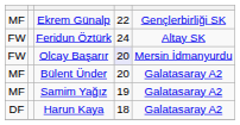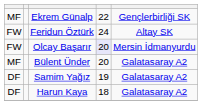Samim Yağız | column 1: MF -> DF
